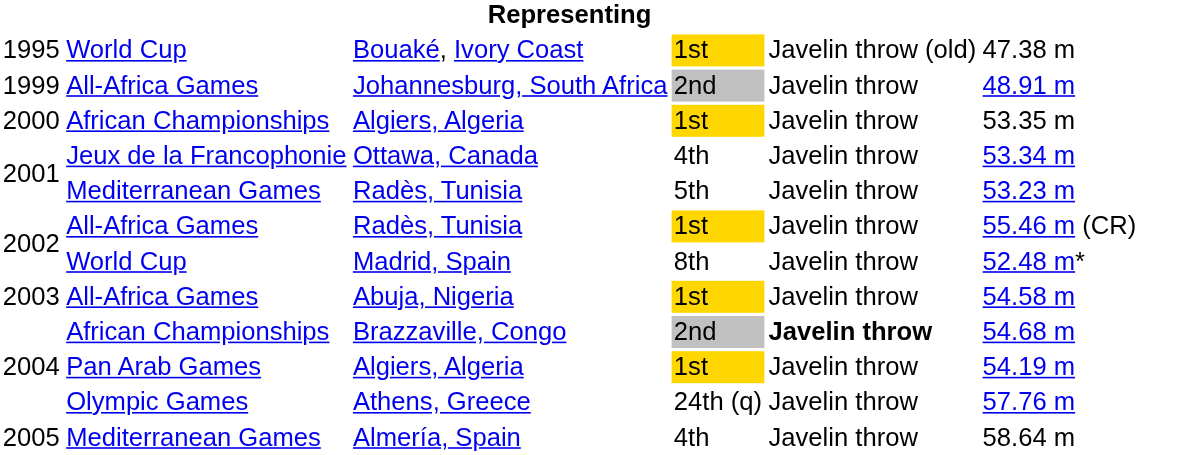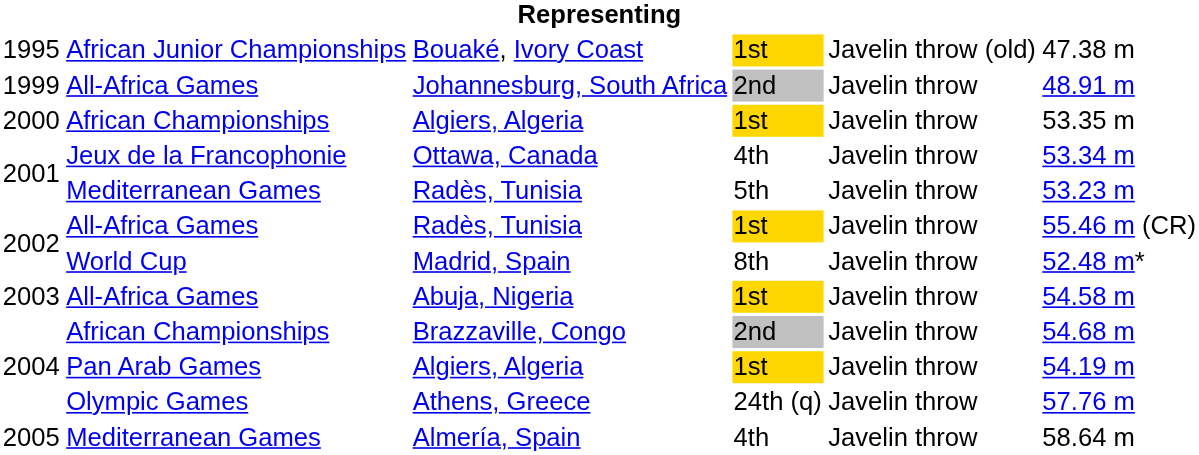Bouaké, Ivory Coast | column 2: World Cup -> African Junior Championships
Brazzaville, Congo | column 5: bold -> normal
